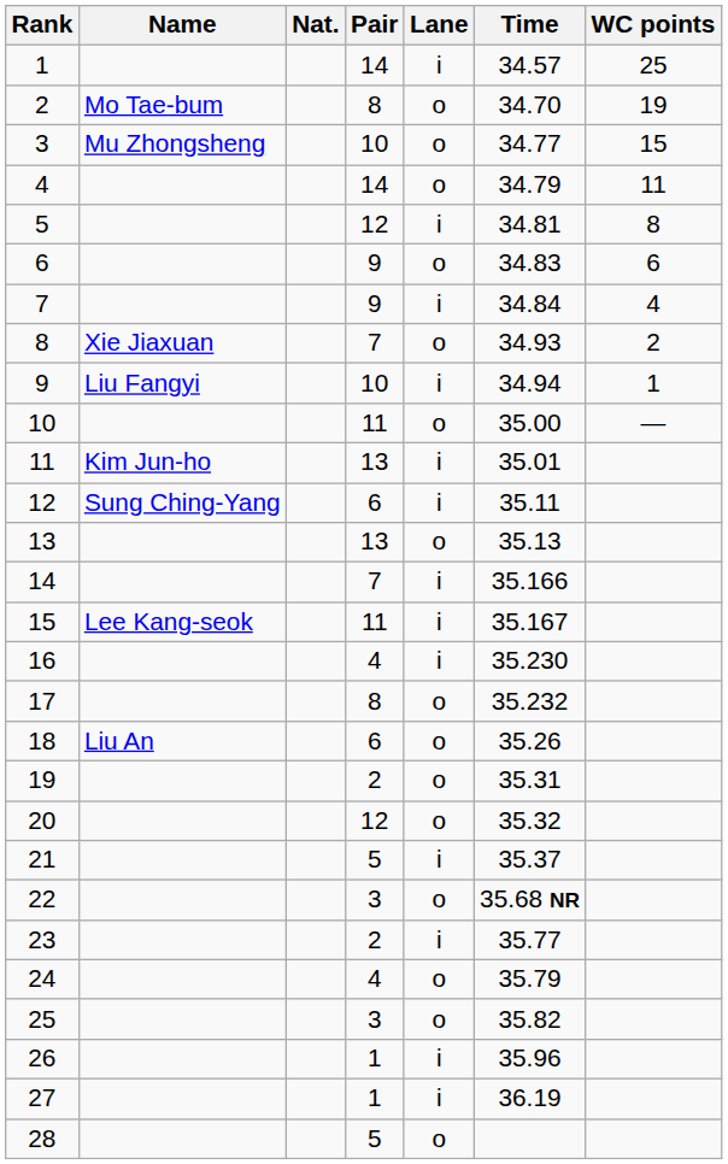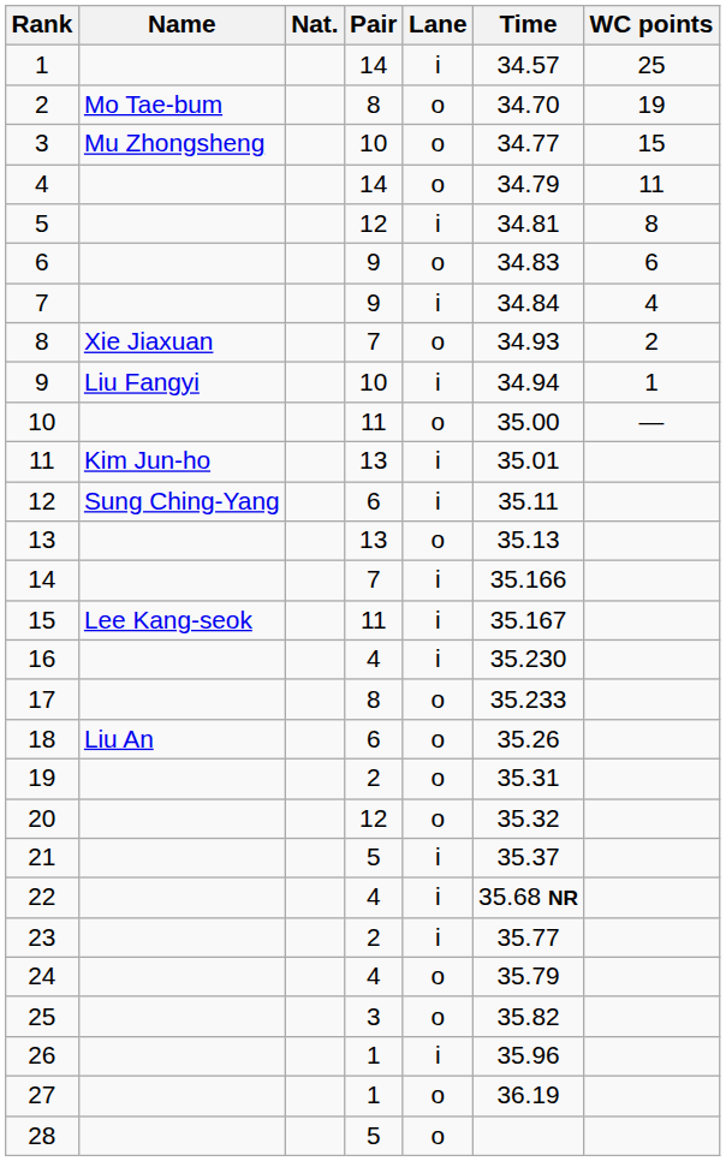17 | Time: 35.232 -> 35.233
22 | Pair: 3 -> 4
22 | Lane: o -> i
27 | Lane: i -> o
